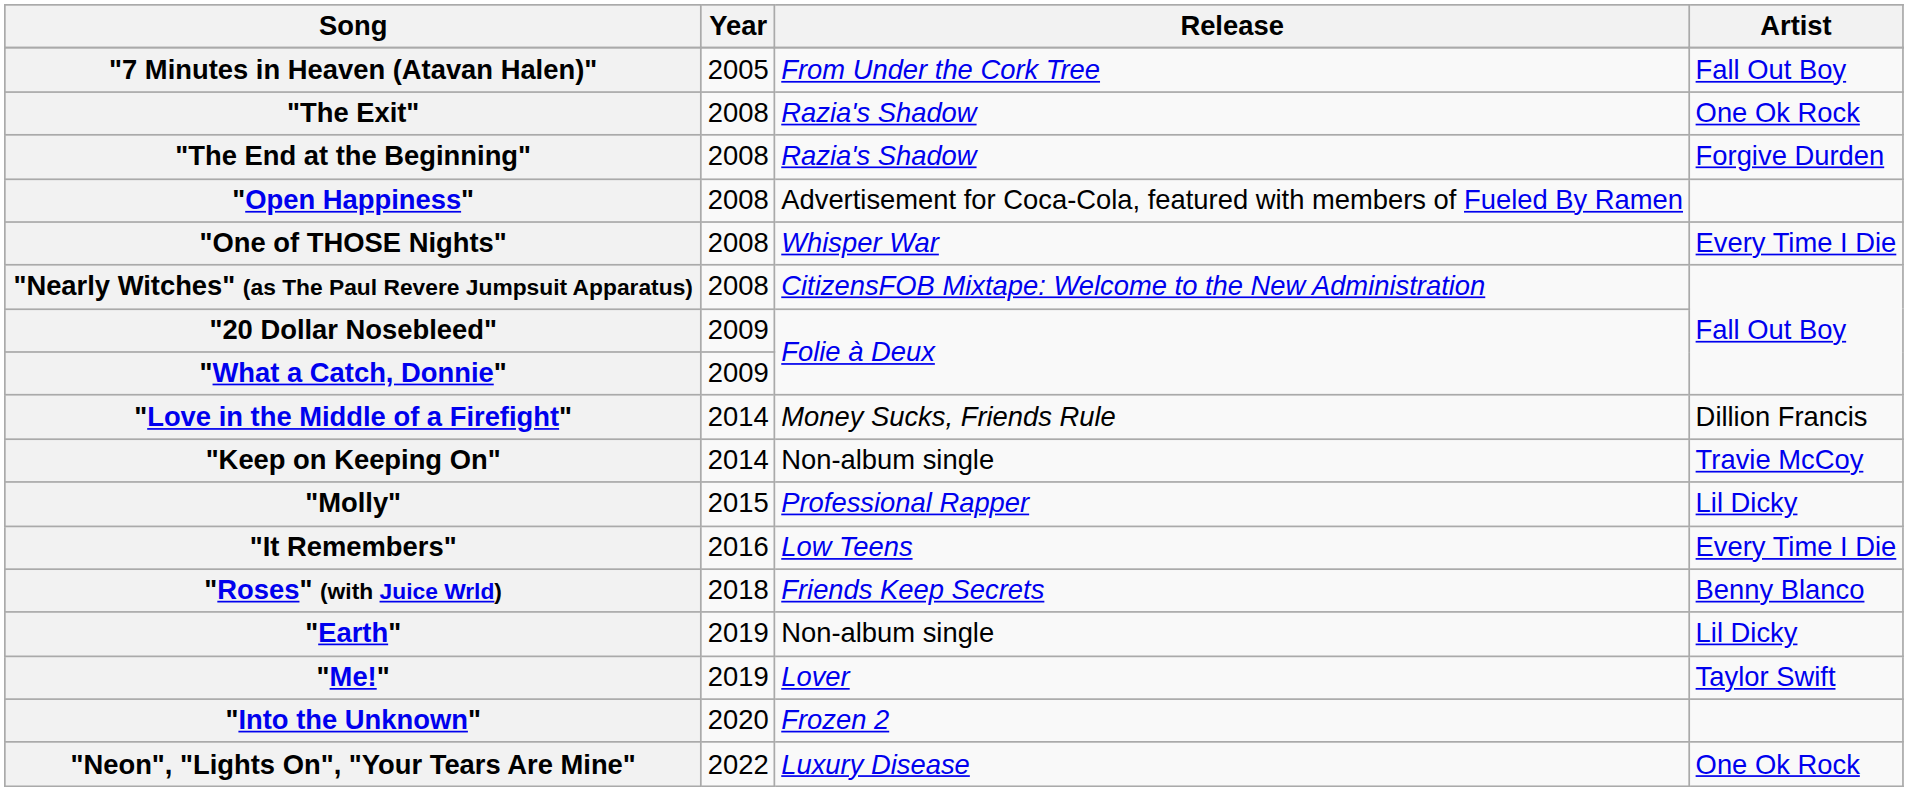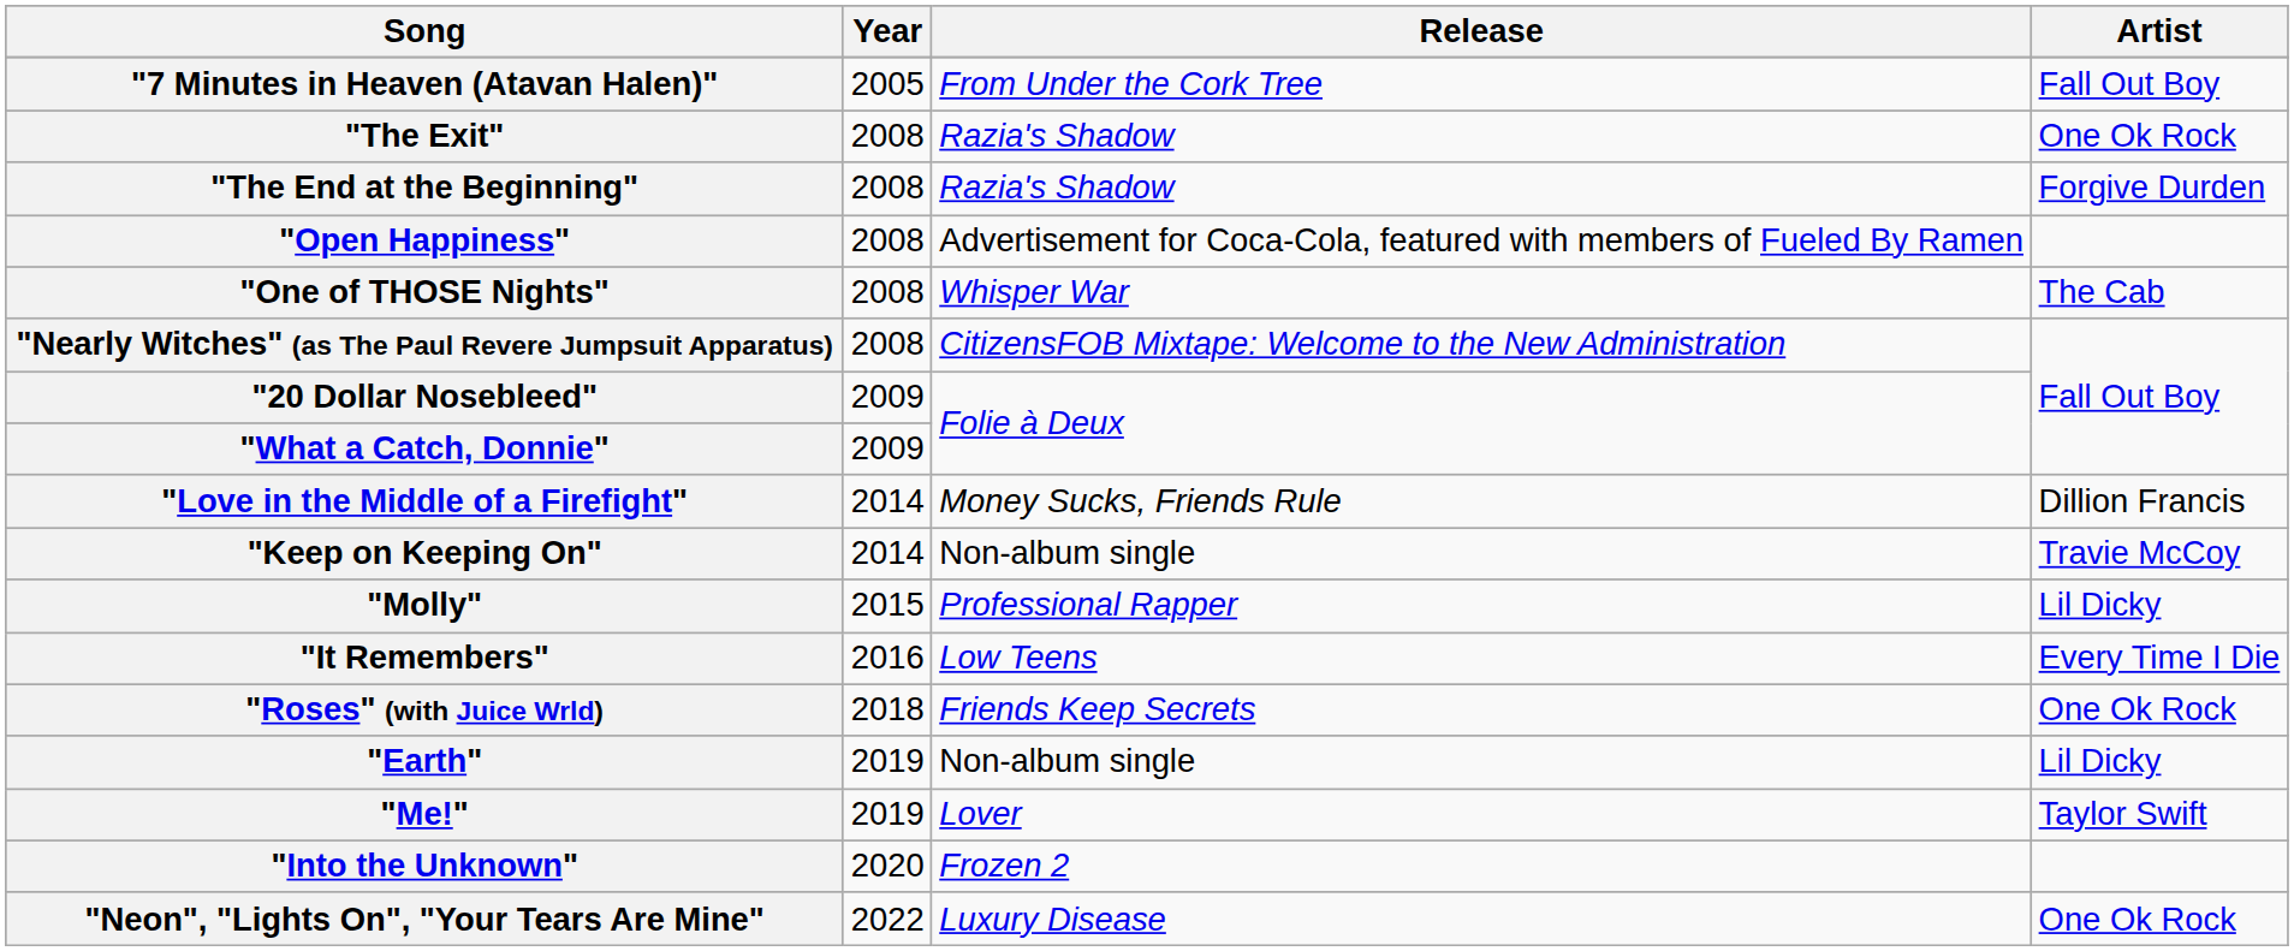"One of THOSE Nights" | Artist: Every Time I Die -> The Cab
"Roses" (with Juice Wrld) | Artist: Benny Blanco -> One Ok Rock
